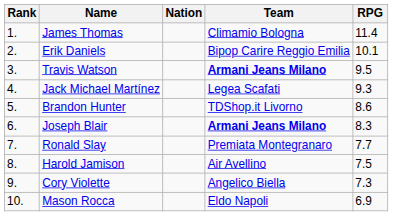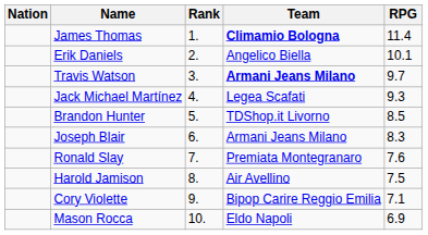columns swapped: Rank <-> Nation
James Thomas | Team: normal -> bold
Erik Daniels | Team: Bipop Carire Reggio Emilia -> Angelico Biella
Travis Watson | RPG: 9.5 -> 9.7
Brandon Hunter | RPG: 8.6 -> 8.5
Joseph Blair | Team: bold -> normal
Ronald Slay | RPG: 7.7 -> 7.6
Cory Violette | Team: Angelico Biella -> Bipop Carire Reggio Emilia
Cory Violette | RPG: 7.3 -> 7.1
